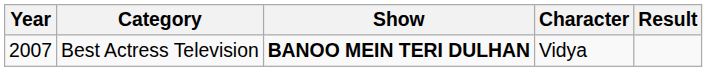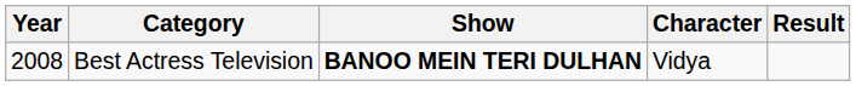Best Actress Television | Year: 2007 -> 2008
